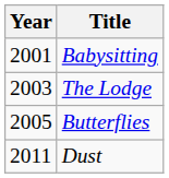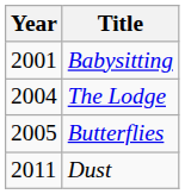The Lodge | Year: 2003 -> 2004
